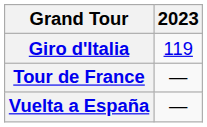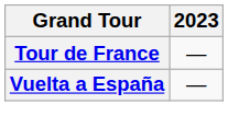- row: Giro d'Italia | 119
